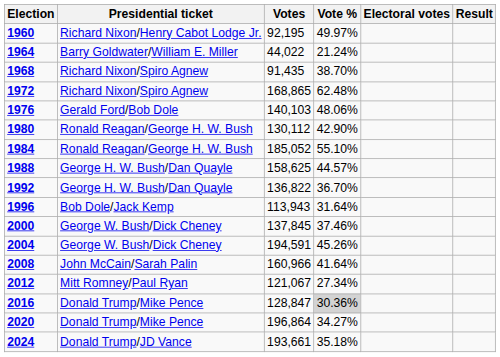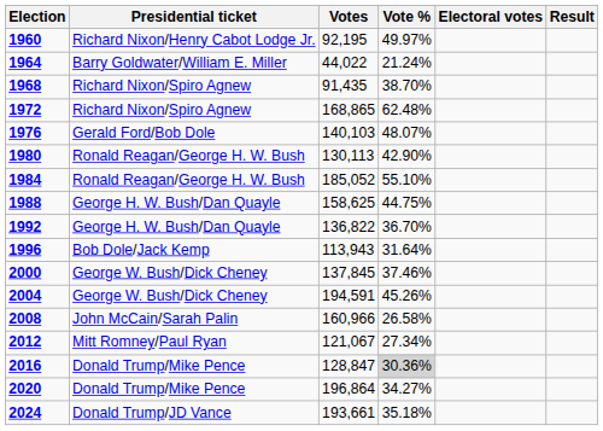1976 | Vote %: 48.06% -> 48.07%
1980 | Votes: 130,112 -> 130,113
1988 | Vote %: 44.57% -> 44.75%
2008 | Vote %: 41.64% -> 26.58%
